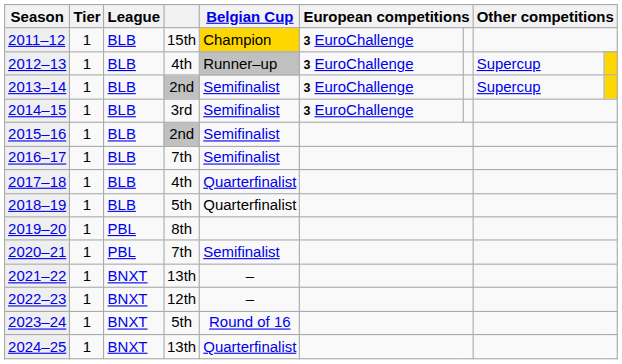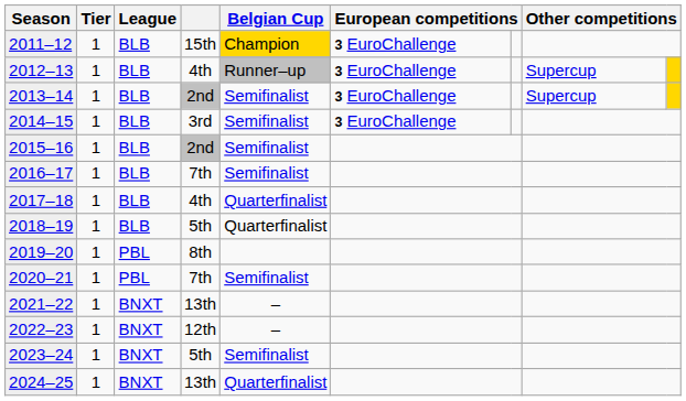2023–24 | Belgian Cup: Round of 16 -> Semifinalist
